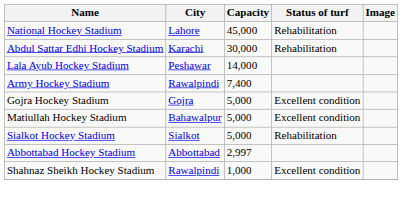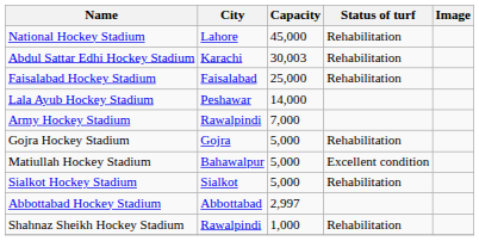Abdul Sattar Edhi Hockey Stadium | Capacity: 30,000 -> 30,003
+ row: Faisalabad Hockey Stadium | Faisalabad | 25,000 | Rehabilitation
Army Hockey Stadium | Capacity: 7,400 -> 7,000
Gojra Hockey Stadium | Status of turf: Excellent condition -> Rehabilitation
Shahnaz Sheikh Hockey Stadium | Status of turf: Excellent condition -> Rehabilitation
